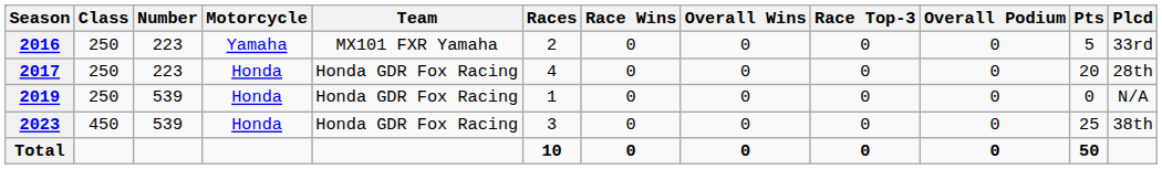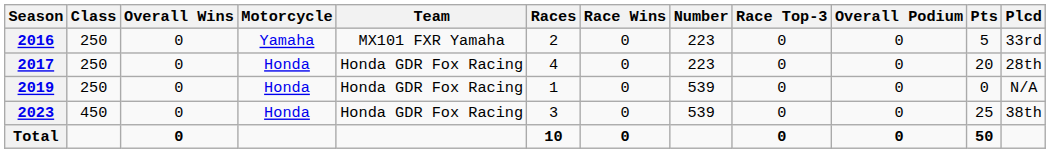columns swapped: Number <-> Overall Wins
